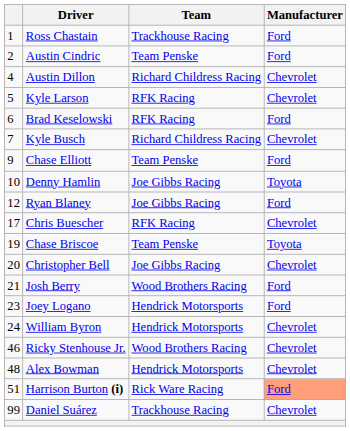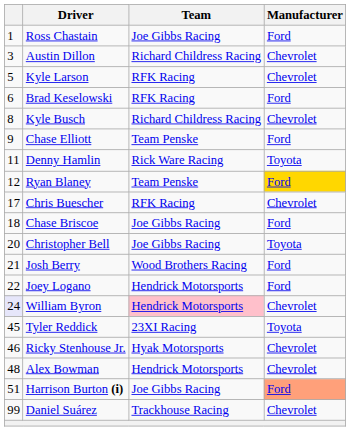Ross Chastain | Team: Trackhouse Racing -> Joe Gibbs Racing
- row: 2 | Austin Cindric | Team Penske | Ford
Austin Dillon | column 1: 4 -> 3
Kyle Busch | column 1: 7 -> 8
Denny Hamlin | column 1: 10 -> 11
Denny Hamlin | Team: Joe Gibbs Racing -> Rick Ware Racing
Ryan Blaney | Team: Joe Gibbs Racing -> Team Penske
Ryan Blaney | Manufacturer: no background -> gold background
Chase Briscoe | column 1: 19 -> 18
Chase Briscoe | Team: Team Penske -> Joe Gibbs Racing
Chase Briscoe | Manufacturer: Toyota -> Ford
Christopher Bell | Manufacturer: Chevrolet -> Toyota
Joey Logano | column 1: 23 -> 22
William Byron | column 1: no background -> lavender background
William Byron | Team: no background -> pink background
+ row: 45 | Tyler Reddick | 23XI Racing | Toyota
Ricky Stenhouse Jr. | Team: Wood Brothers Racing -> Hyak Motorsports
Harrison Burton (i) | Team: Rick Ware Racing -> Joe Gibbs Racing
